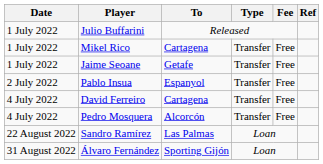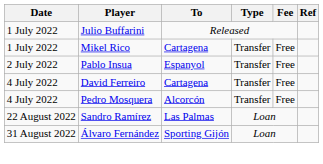- row: 1 July 2022 | Jaime Seoane | Getafe | Transfer | Free
